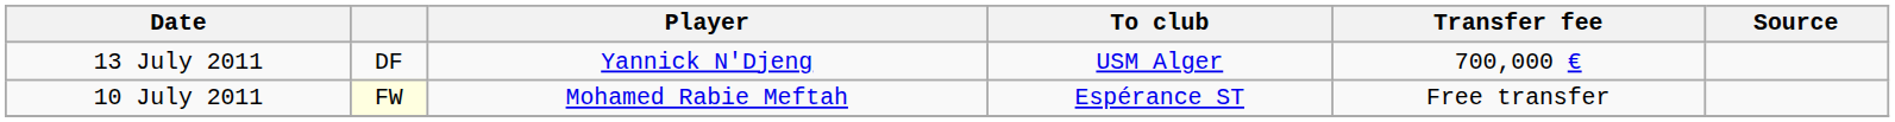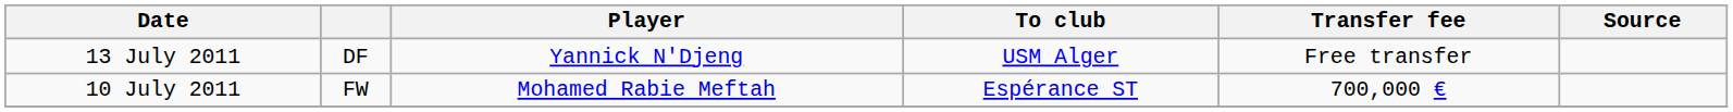13 July 2011 | Transfer fee: 700,000 € -> Free transfer
10 July 2011 | column 2: lightyellow background -> no background
10 July 2011 | Transfer fee: Free transfer -> 700,000 €
